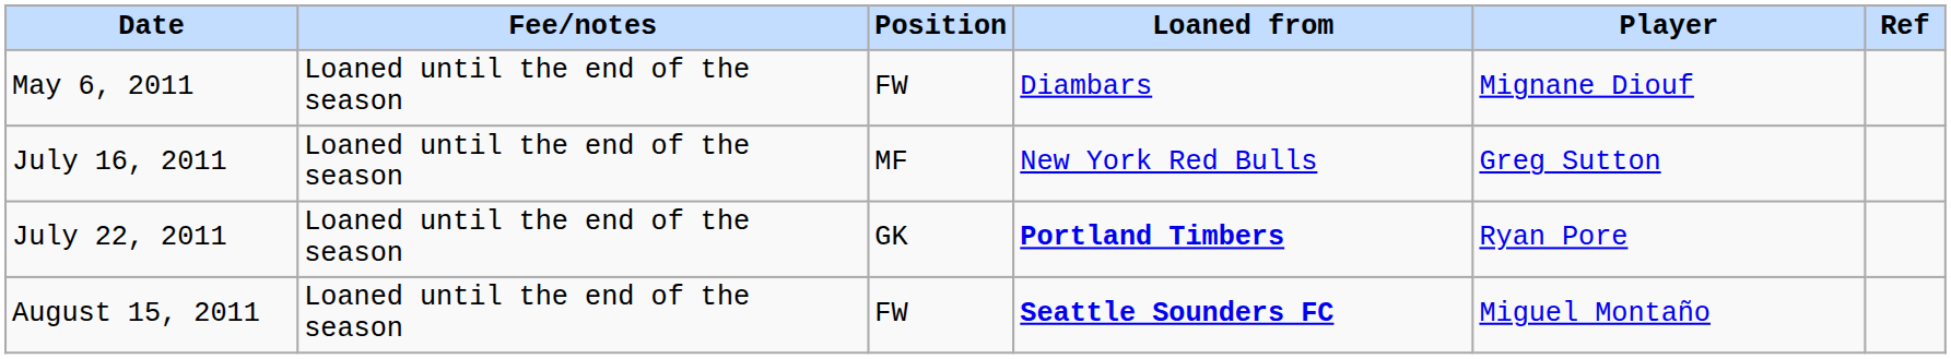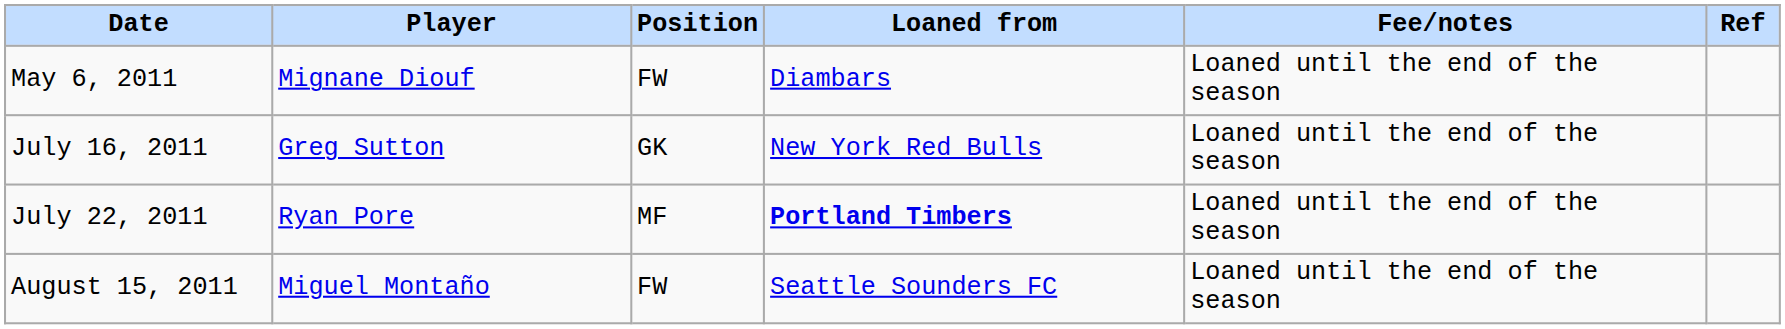columns swapped: Player <-> Fee/notes
July 16, 2011 | Position: MF -> GK
July 22, 2011 | Position: GK -> MF
August 15, 2011 | Loaned from: bold -> normal
